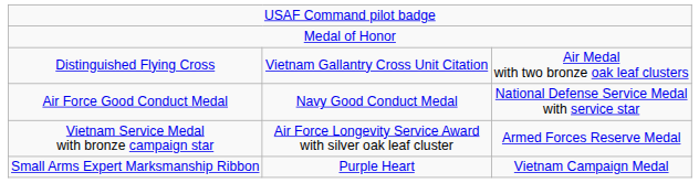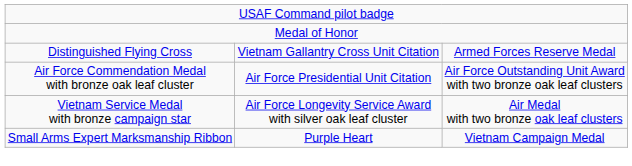Distinguished Flying Cross | column 3: Air Medal with two bronze oak leaf clusters -> Armed Forces Reserve Medal
+ row: Air Force Commendation Medal with bronze oak leaf cluster | Air Force Presidential Unit Citation | Air Force Outstanding Unit Award with two bronze oak leaf clusters
- row: Air Force Good Conduct Medal | Navy Good Conduct Medal | National Defense Service Medal with service star
Vietnam Service Medal with bronze campaign star | column 3: Armed Forces Reserve Medal -> Air Medal with two bronze oak leaf clusters
